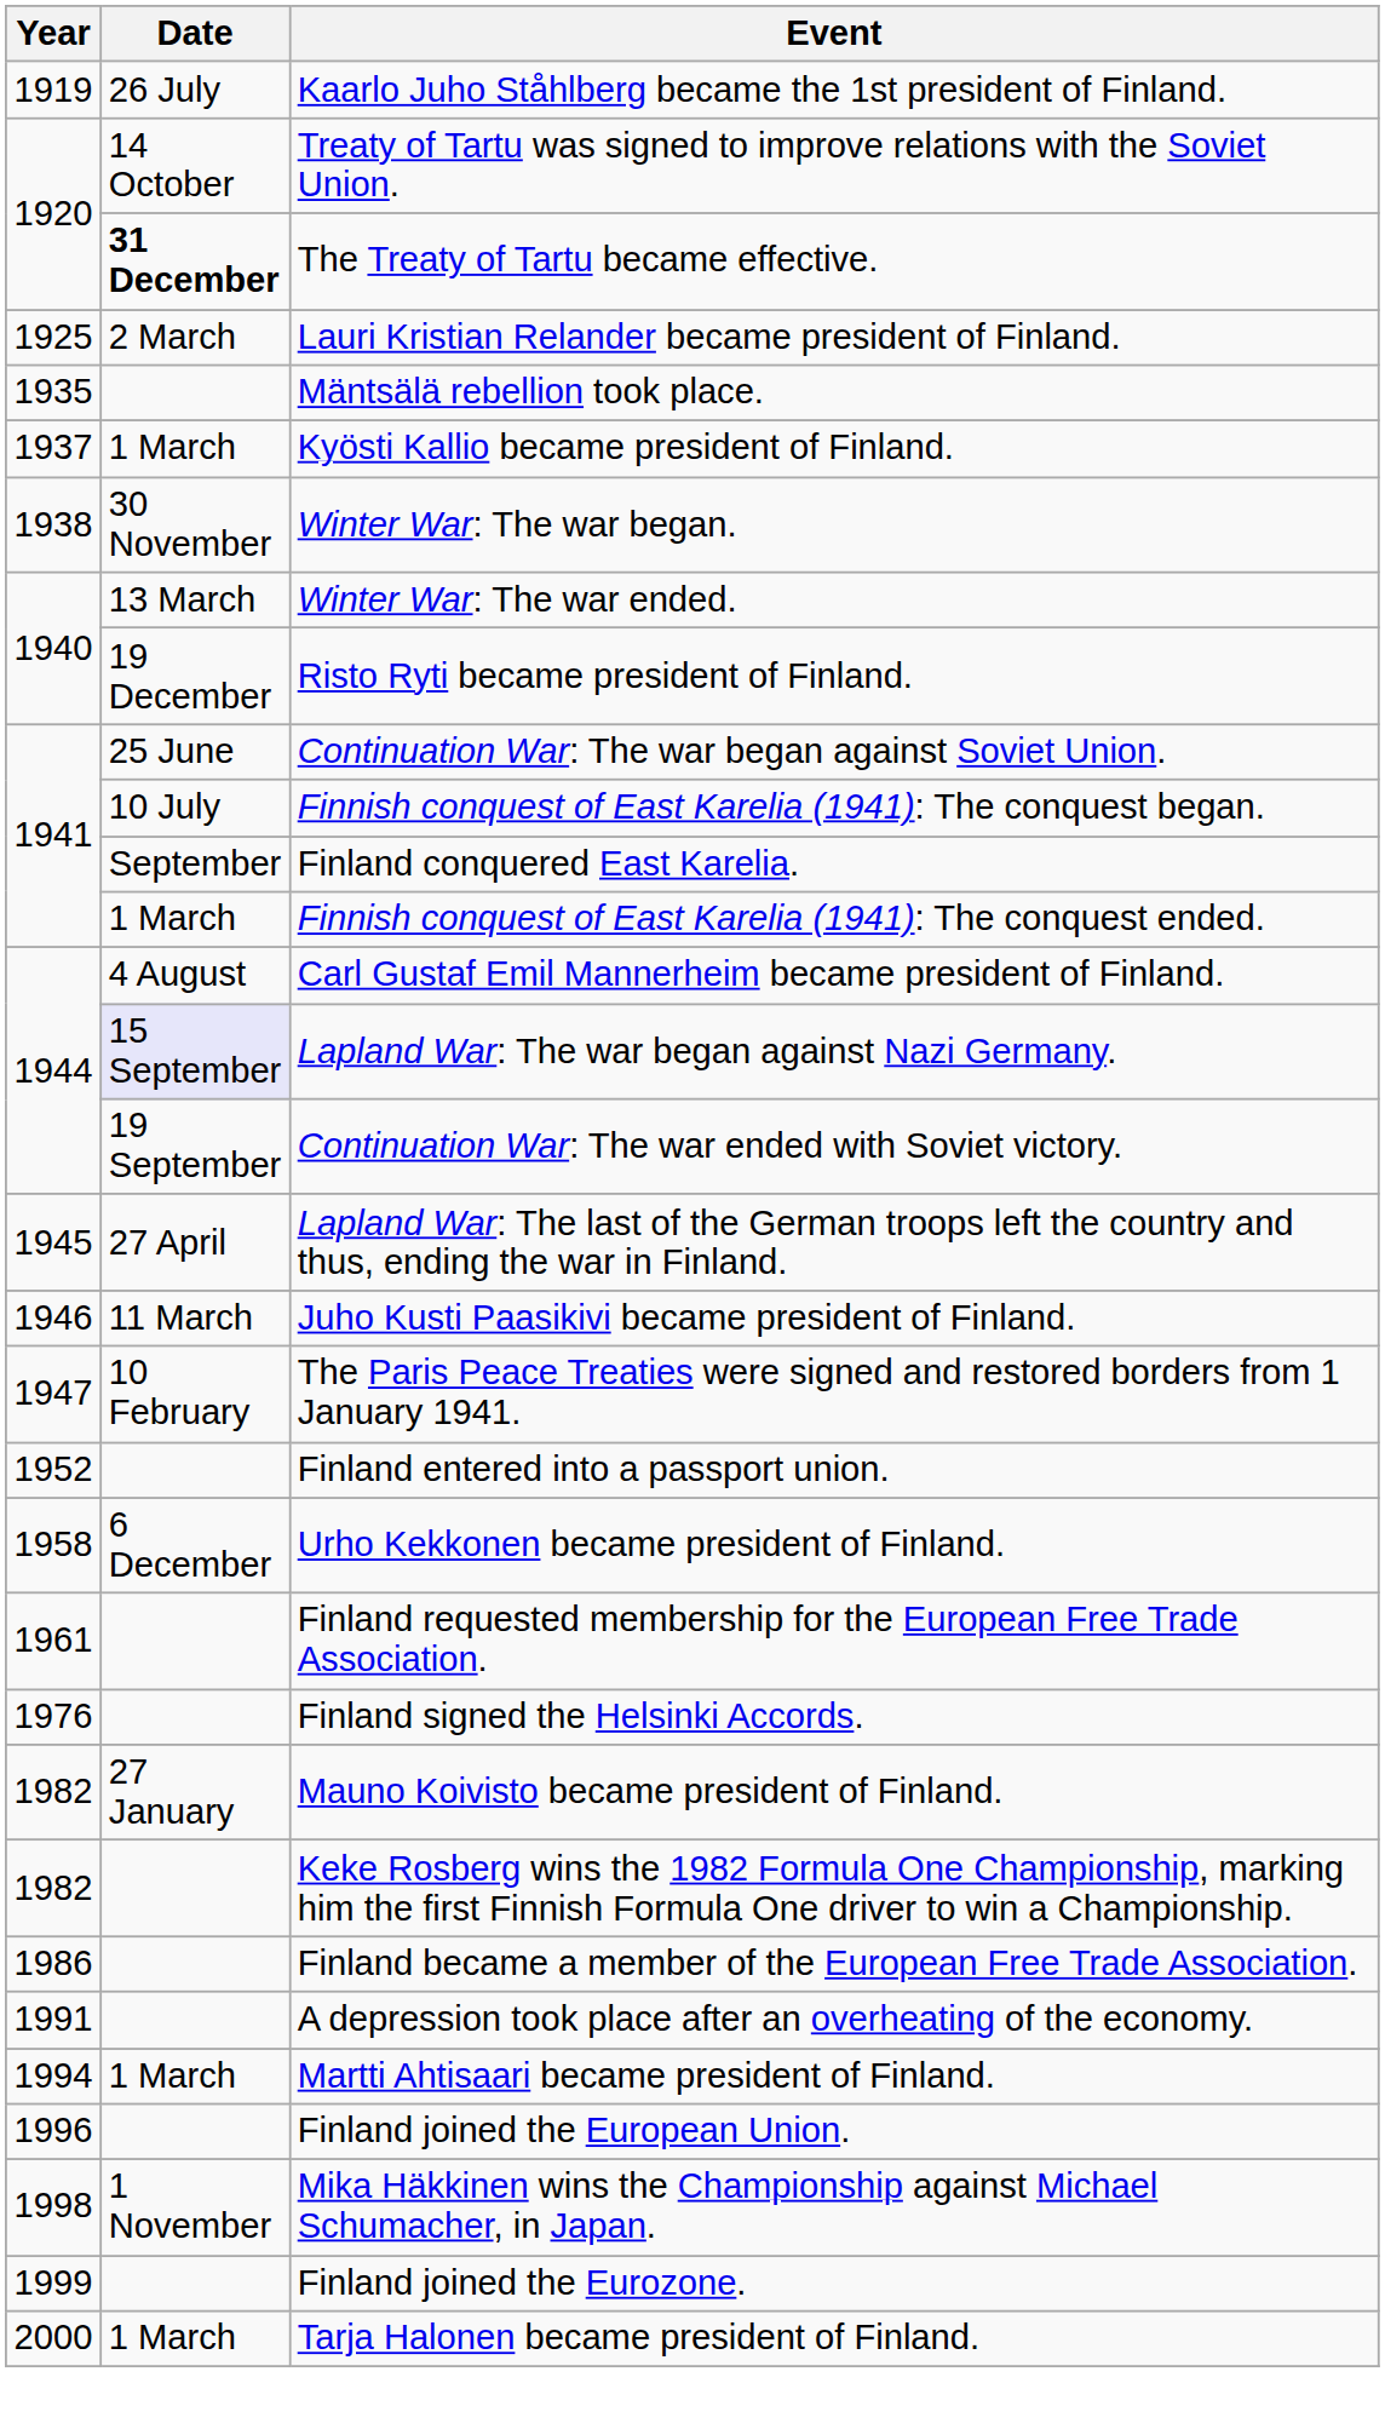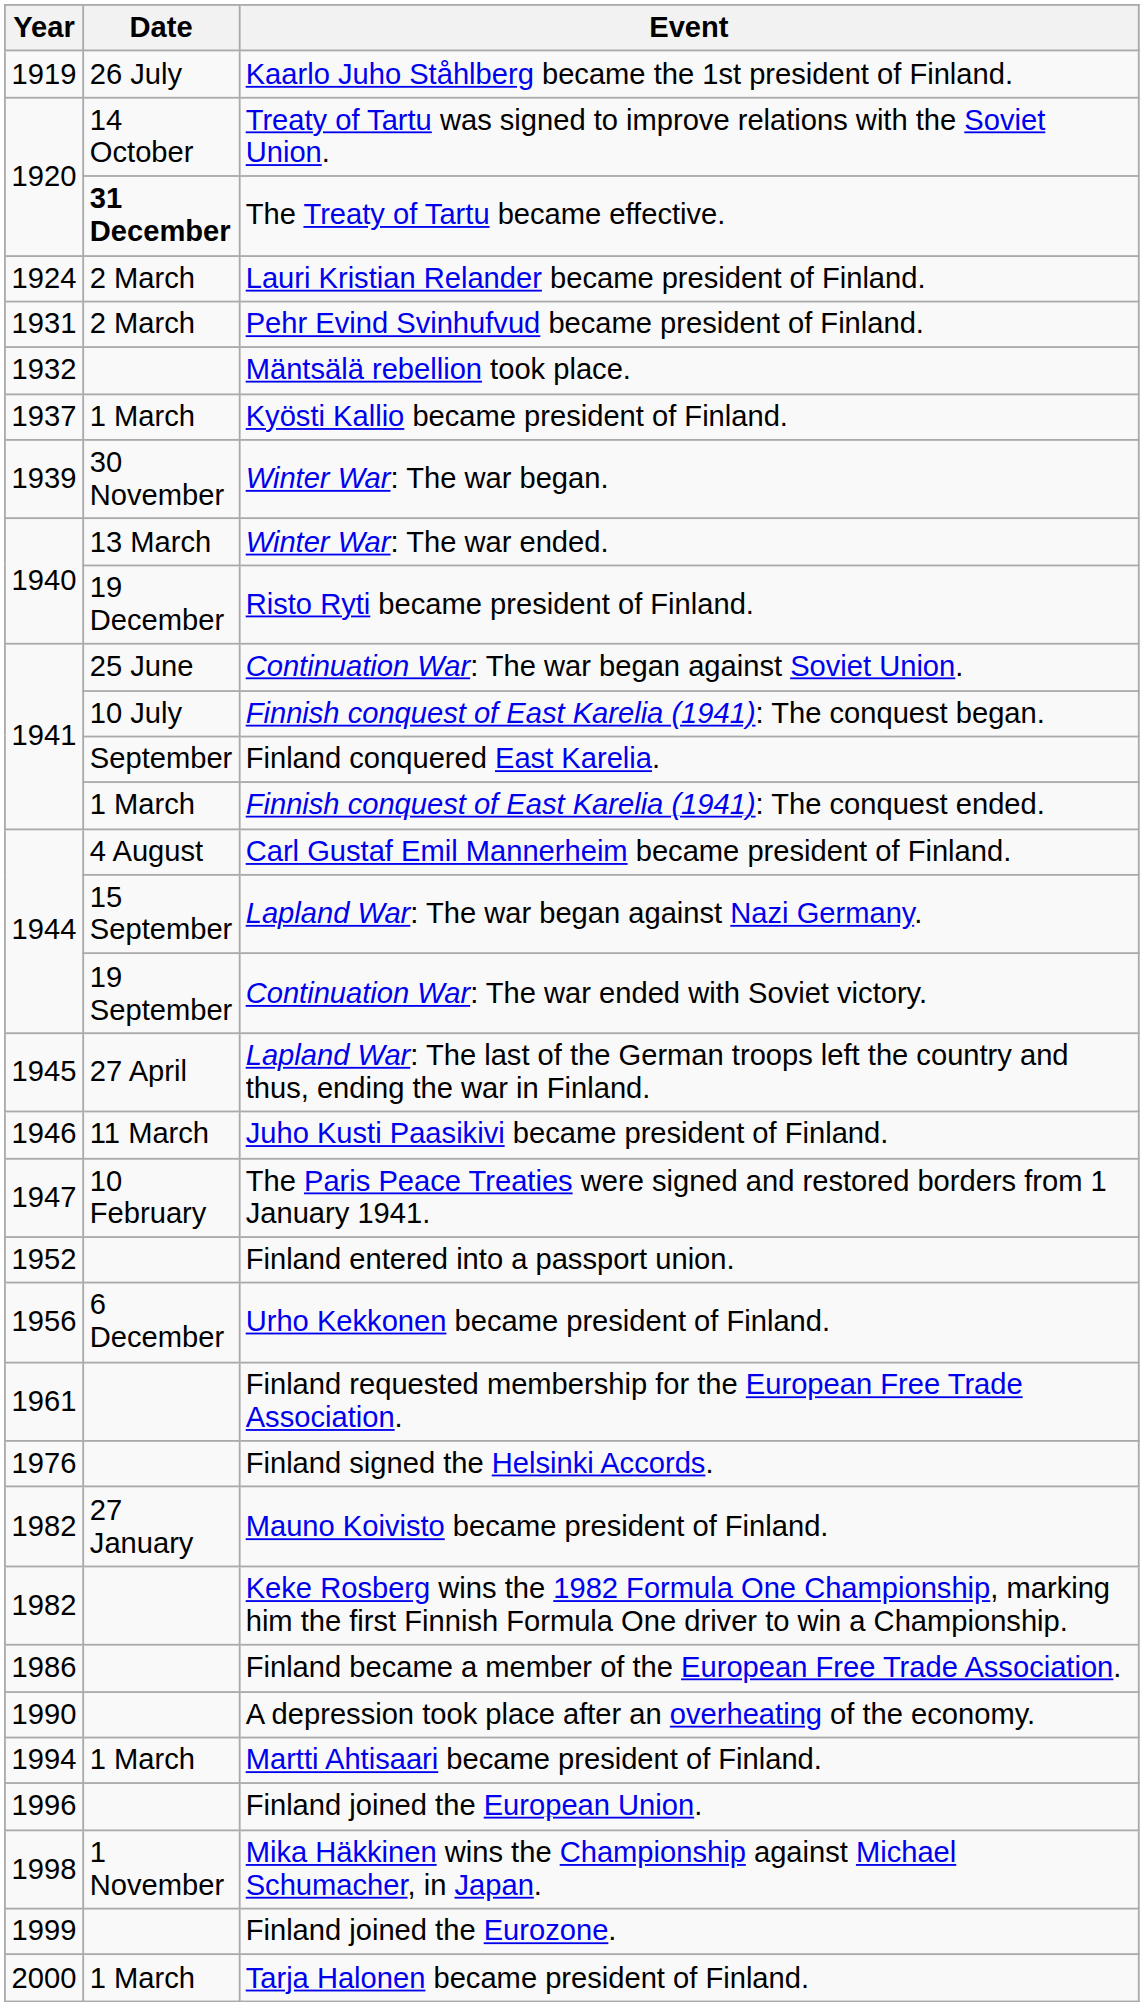Lauri Kristian Relander became president of Finland. | Year: 1925 -> 1924
+ row: 1931 | 2 March | Pehr Evind Svinhufvud became president of Finland.
Mäntsälä rebellion took place. | Year: 1935 -> 1932
Winter War: The war began. | Year: 1938 -> 1939
Lapland War: The war began against Nazi Germany. | Date: lavender background -> no background
Urho Kekkonen became president of Finland. | Year: 1958 -> 1956
A depression took place after an overheating of the economy. | Year: 1991 -> 1990
